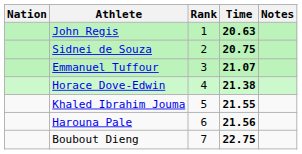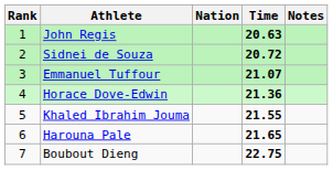columns swapped: Rank <-> Nation
Sidnei de Souza | Time: 20.75 -> 20.72
Horace Dove-Edwin | Time: 21.38 -> 21.36
Harouna Pale | Time: 21.56 -> 21.65
